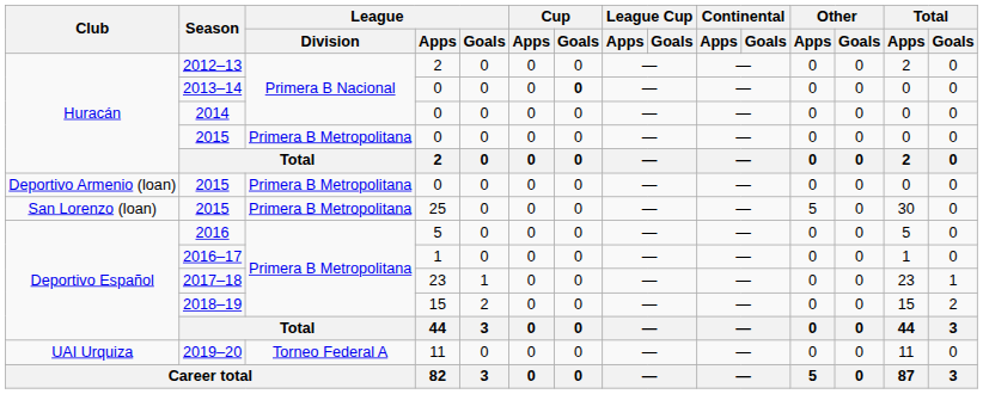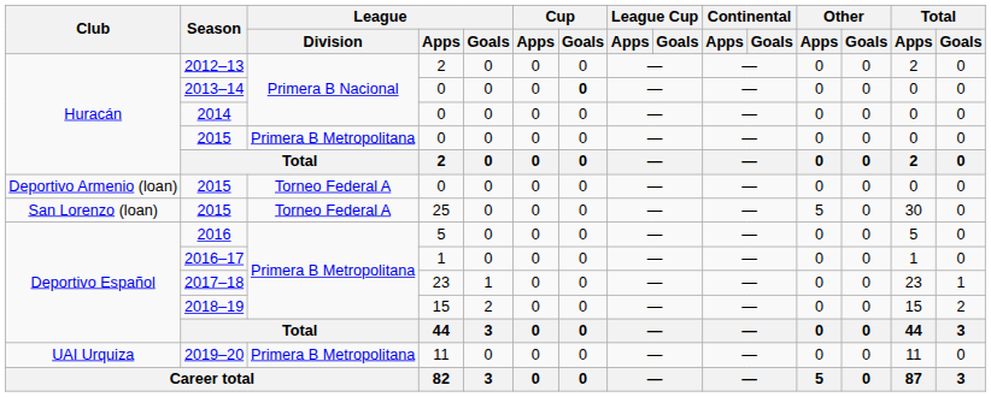Deportivo Armenio (loan) / 2015 | League / Division: Primera B Metropolitana -> Torneo Federal A
San Lorenzo (loan) / 2015 | League / Division: Primera B Metropolitana -> Torneo Federal A
2019–20 | League / Division: Torneo Federal A -> Primera B Metropolitana
